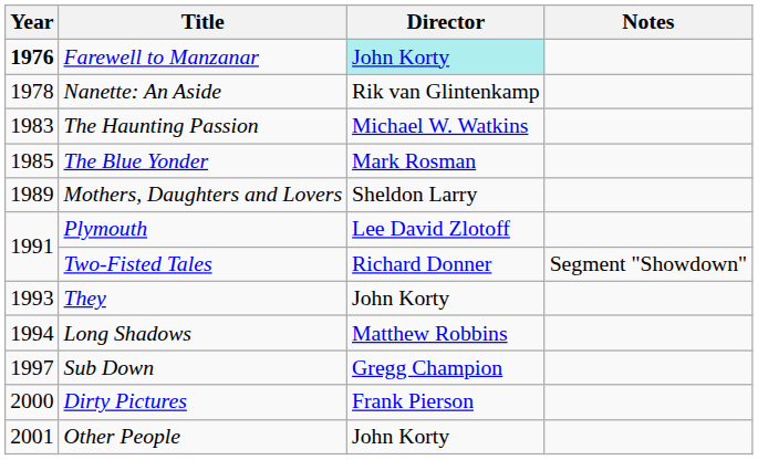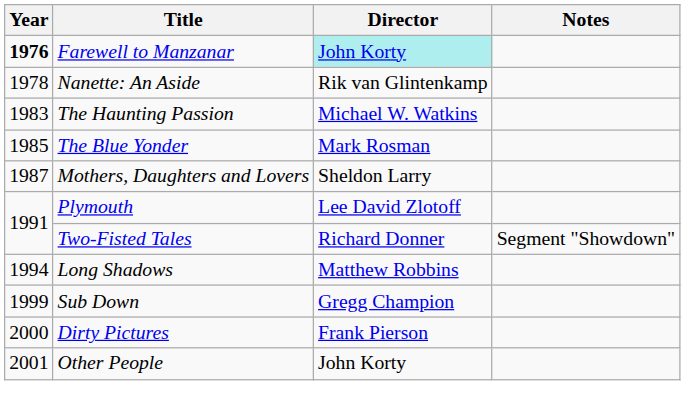Mothers, Daughters and Lovers | Year: 1989 -> 1987
- row: 1993 | They | John Korty
Sub Down | Year: 1997 -> 1999
